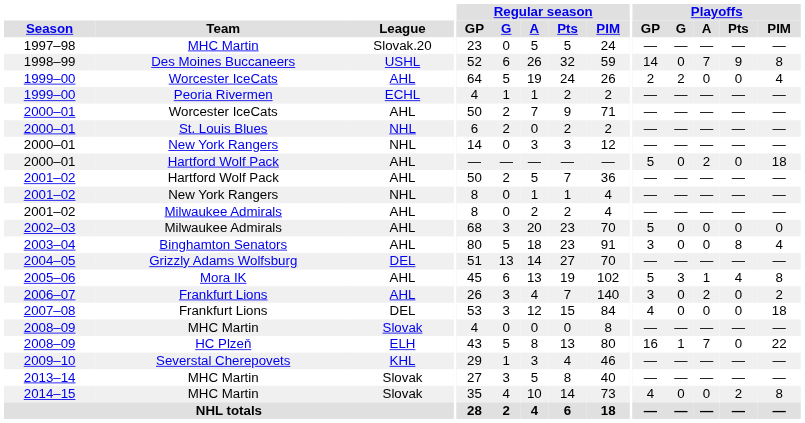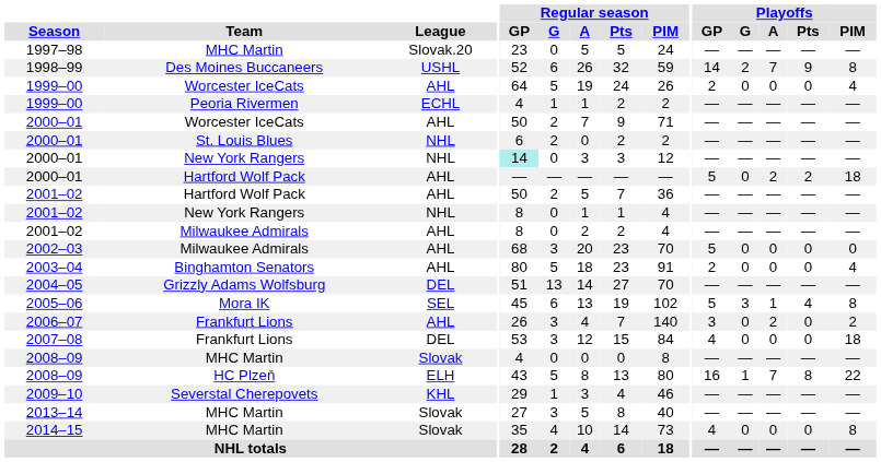1998–99 | Playoffs / G: 0 -> 2
1999–00 / Worcester IceCats | Playoffs / G: 2 -> 0
2000–01 / New York Rangers | Regular season / GP: no background -> paleturquoise background
2000–01 / Hartford Wolf Pack | Playoffs / Pts: 0 -> 2
2003–04 | Playoffs / GP: 3 -> 2
2003–04 | Playoffs / Pts: 8 -> 0
2005–06 | League: AHL -> SEL
2008–09 / HC Plzeň | Playoffs / Pts: 0 -> 8
2014–15 | Playoffs / Pts: 2 -> 0
